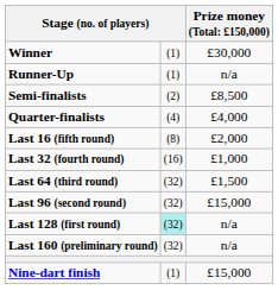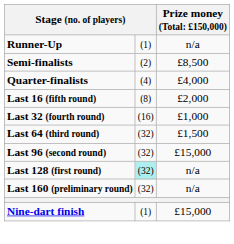- row: Winner | (1) | £30,000
